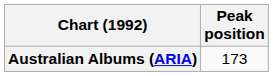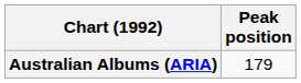Australian Albums (ARIA) | Peak position: 173 -> 179
